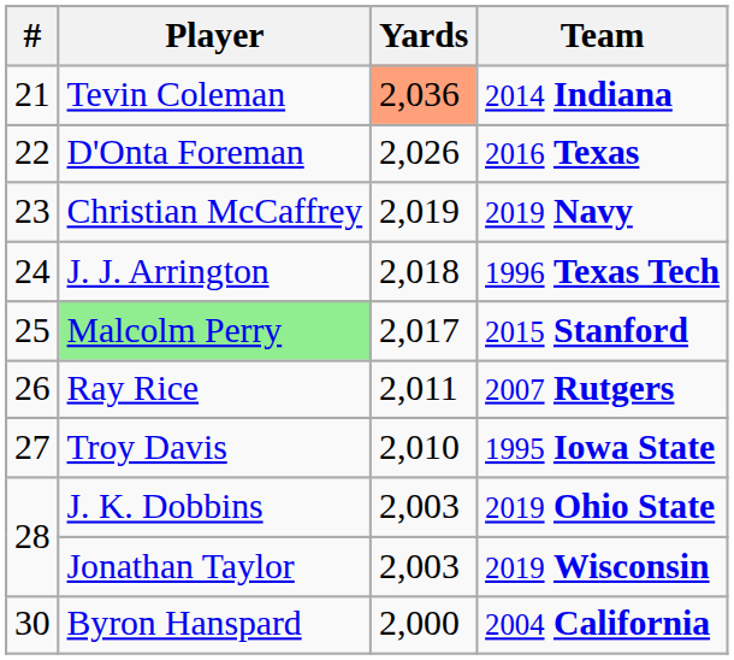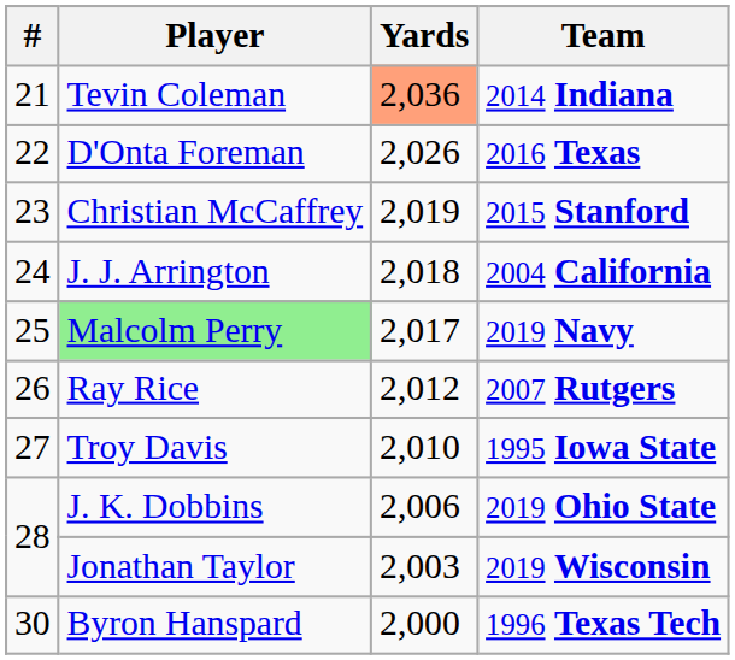Christian McCaffrey | Team: 2019 Navy -> 2015 Stanford
J. J. Arrington | Team: 1996 Texas Tech -> 2004 California
Malcolm Perry | Team: 2015 Stanford -> 2019 Navy
Ray Rice | Yards: 2,011 -> 2,012
J. K. Dobbins | Yards: 2,003 -> 2,006
Byron Hanspard | Team: 2004 California -> 1996 Texas Tech
